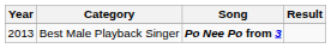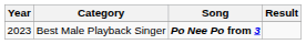Best Male Playback Singer | Year: 2013 -> 2023
